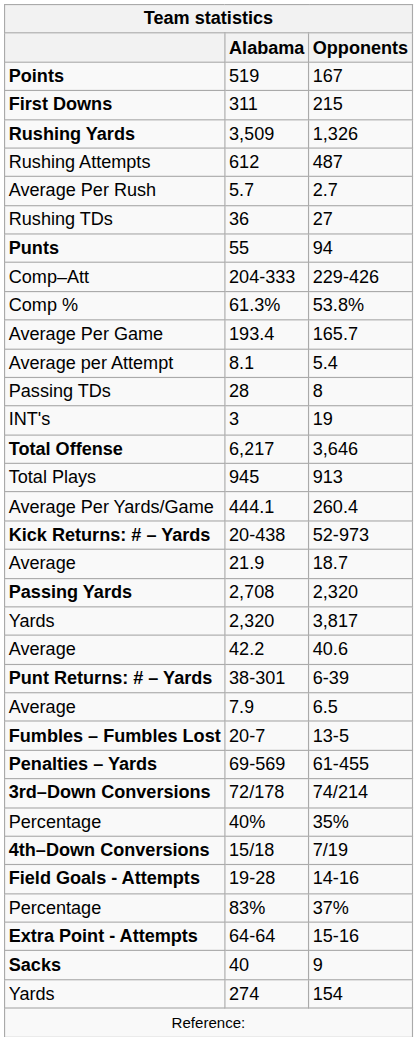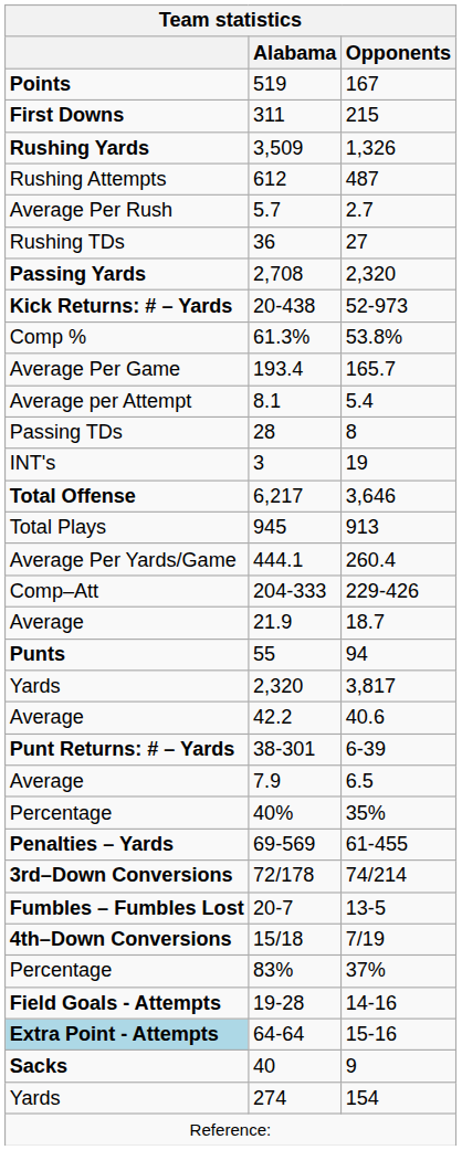rows swapped: 2,708 <-> 55
rows swapped: 204-333 <-> 20-438
rows swapped: 20-7 <-> 40%
rows swapped: 83% <-> 19-28
64-64 | column 1: no background -> lightblue background
